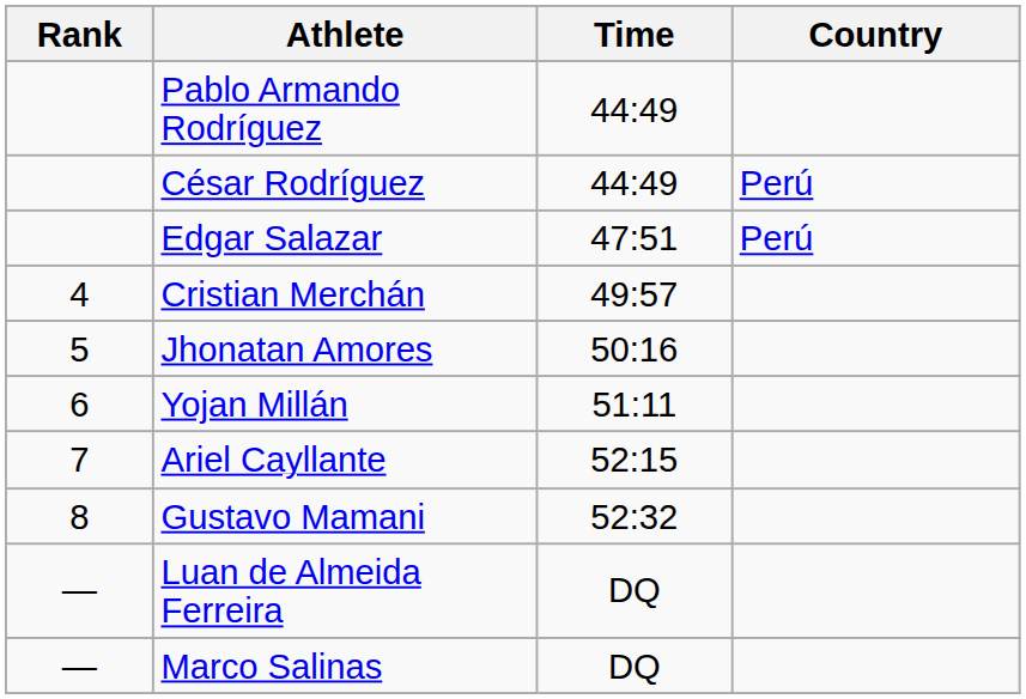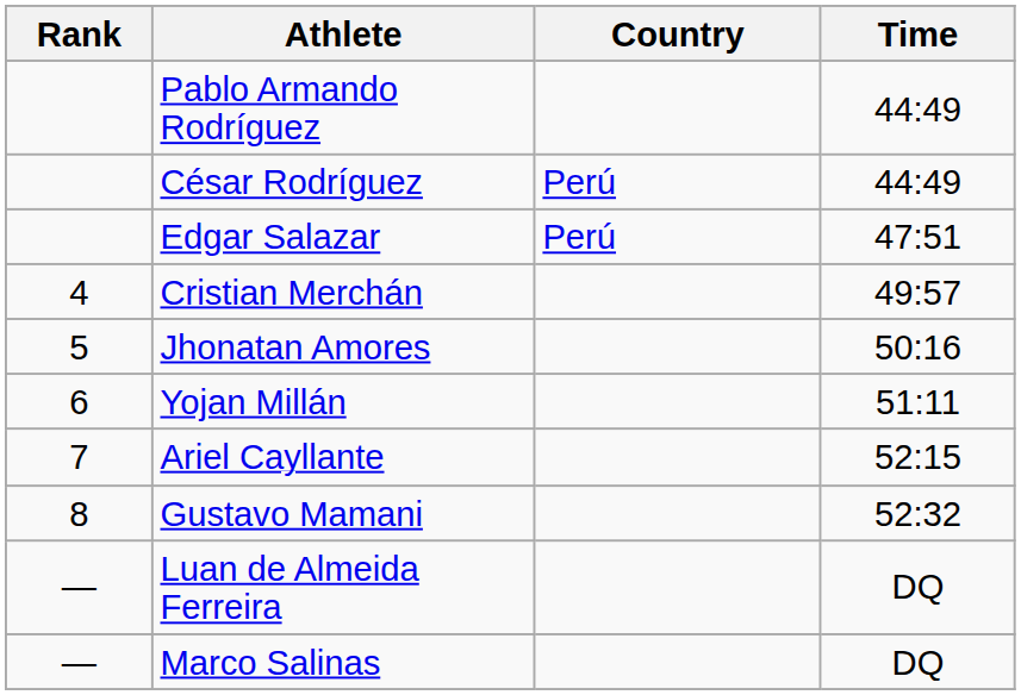columns swapped: Country <-> Time
